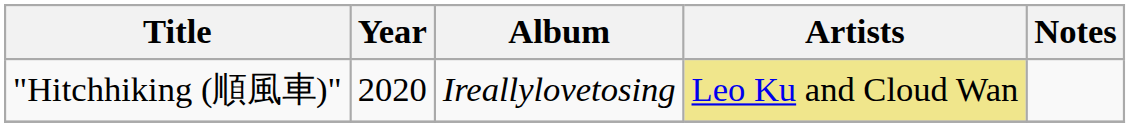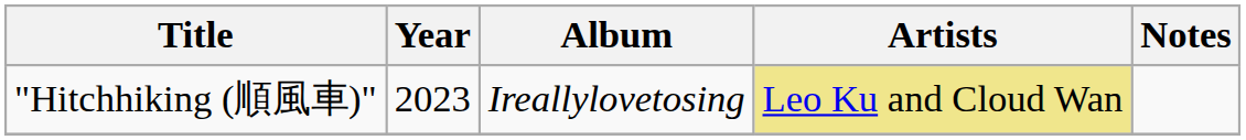"Hitchhiking (順風車)" | Year: 2020 -> 2023
